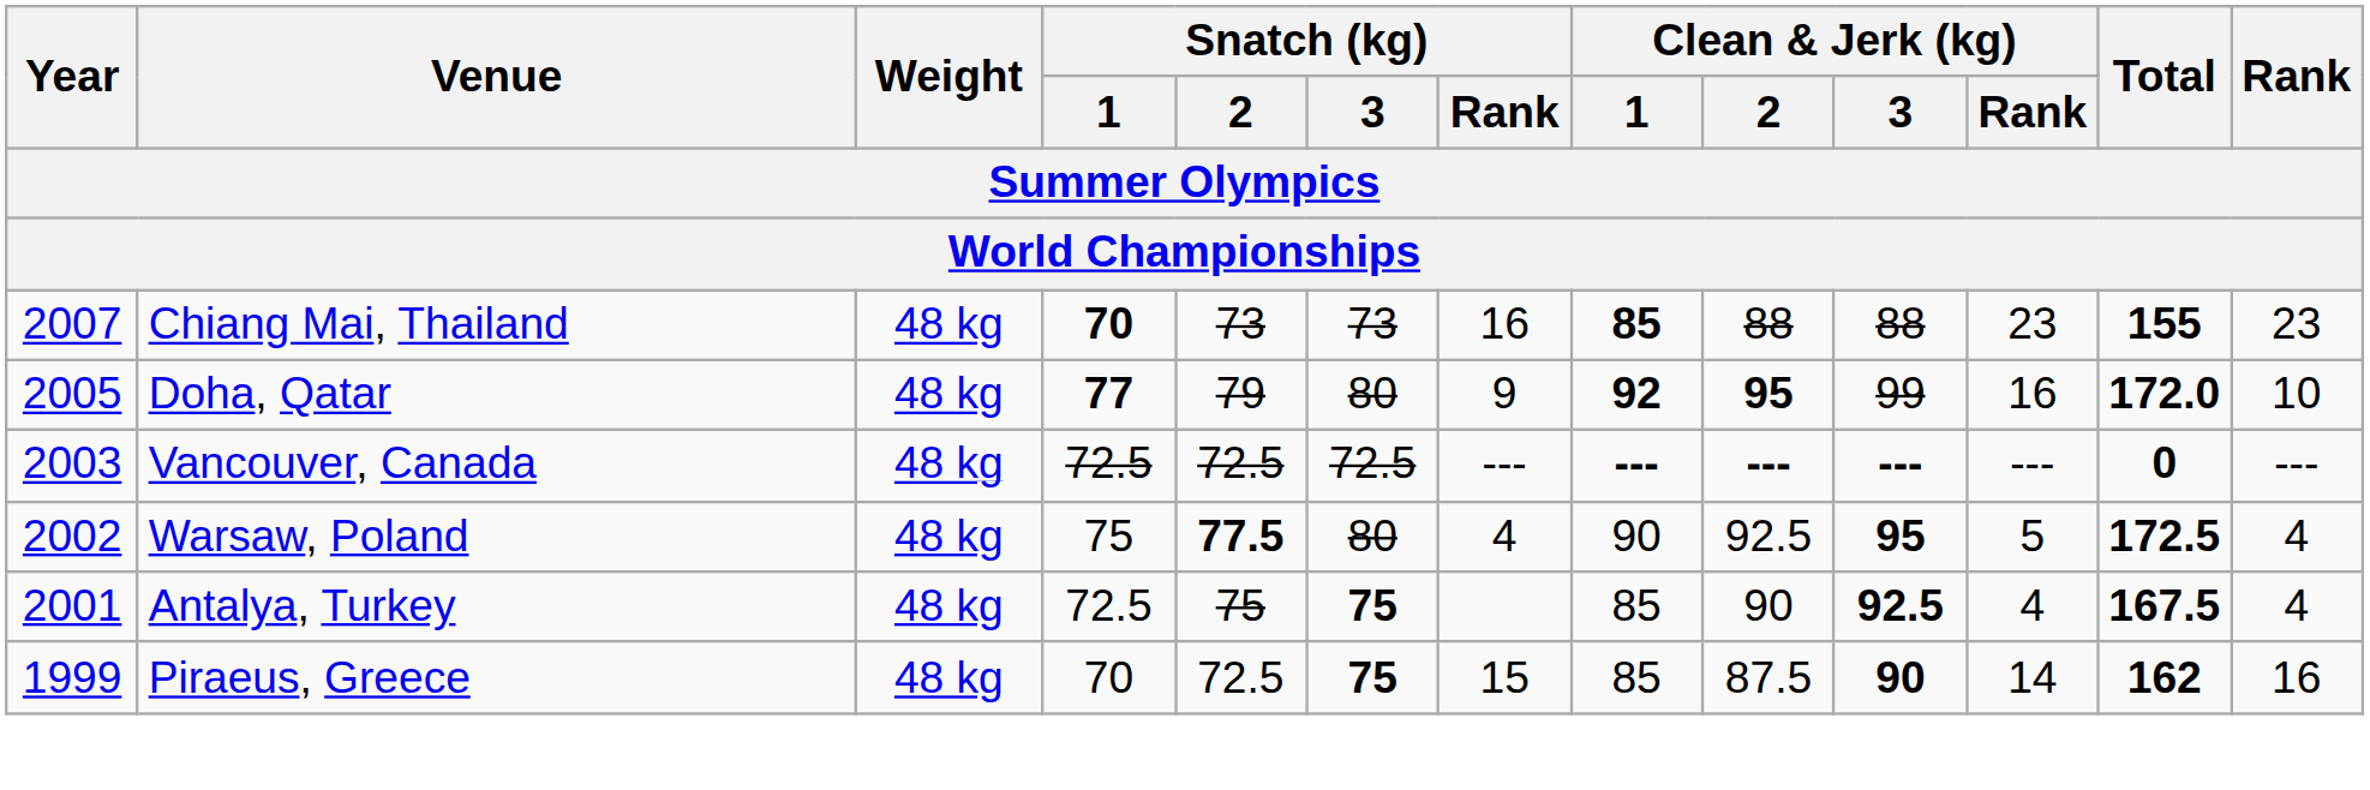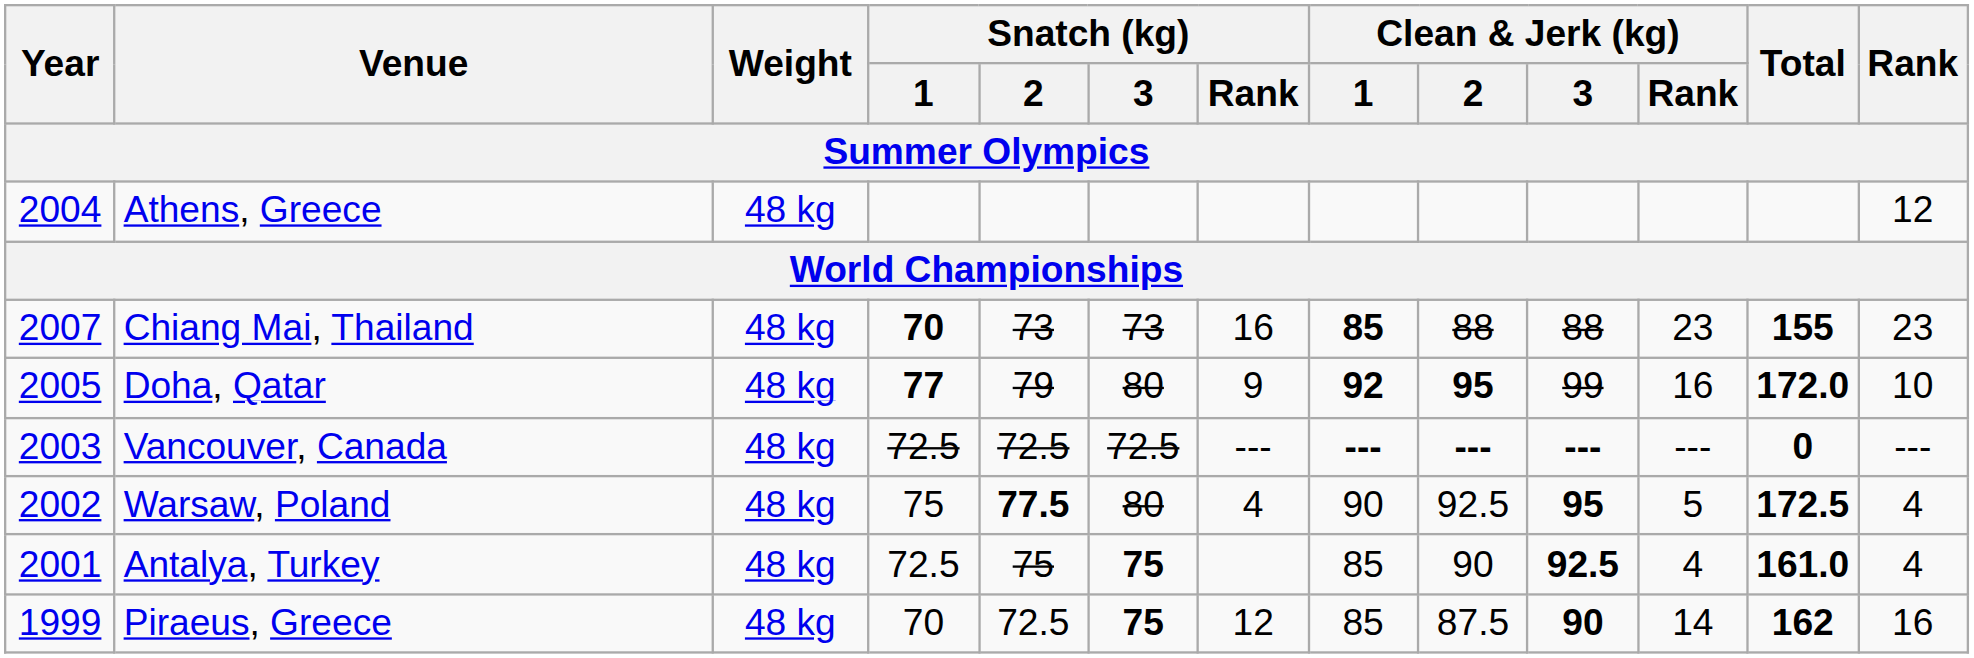+ row: 2004 | Athens, Greece | 48 kg | 12
Antalya, Turkey | Total: 167.5 -> 161.0
Piraeus, Greece | Snatch (kg) / Rank: 15 -> 12
